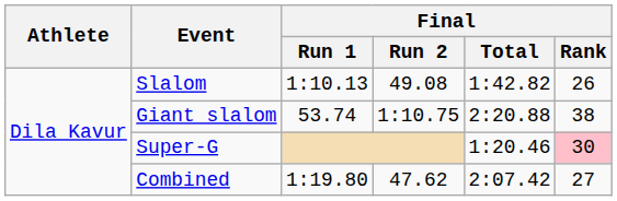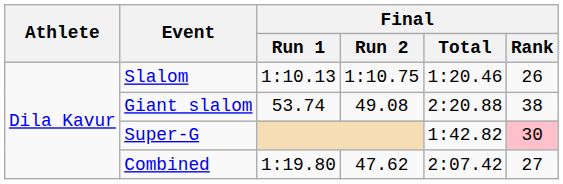Slalom | Final / Run 2: 49.08 -> 1:10.75
Slalom | Final / Total: 1:42.82 -> 1:20.46
Giant slalom | Final / Run 2: 1:10.75 -> 49.08
Super-G | Final / Total: 1:20.46 -> 1:42.82
